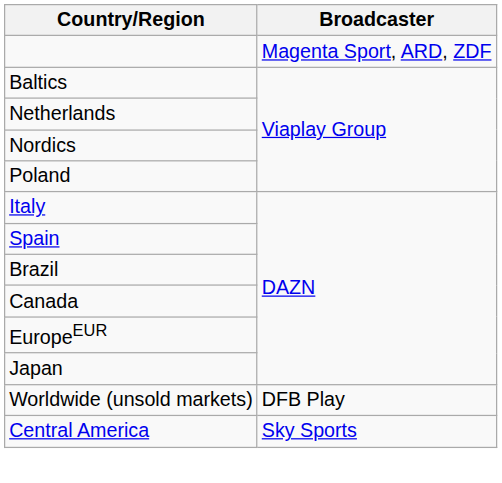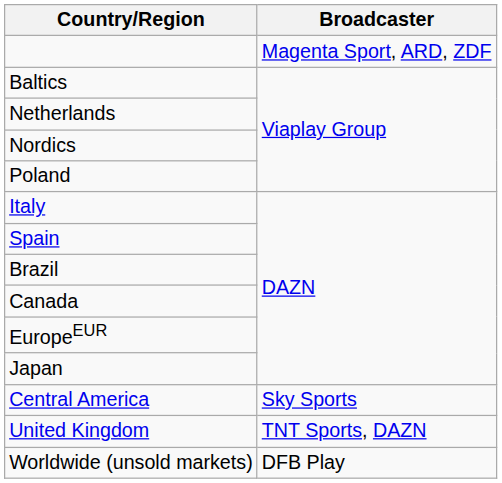rows swapped: Central America <-> Worldwide (unsold markets)
+ row: United Kingdom | TNT Sports, DAZN
